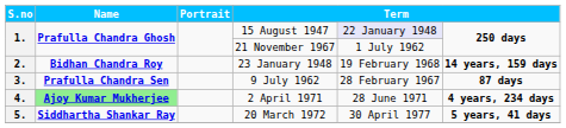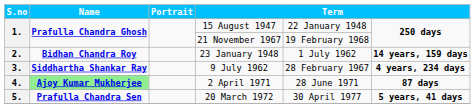15 August 1947 | column 5: lavender background -> no background
21 November 1967 | column 5: 1 July 1962 -> 19 February 1968
23 January 1948 | column 5: 19 February 1968 -> 1 July 1962
9 July 1962 | Name: Prafulla Chandra Sen -> Siddhartha Shankar Ray
9 July 1962 | column 6: 87 days -> 4 years, 234 days
2 April 1971 | column 6: 4 years, 234 days -> 87 days
20 March 1972 | Name: Siddhartha Shankar Ray -> Prafulla Chandra Sen
